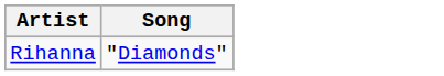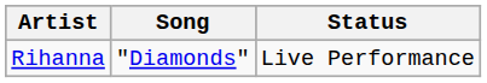+ column: Status | Live Performance
